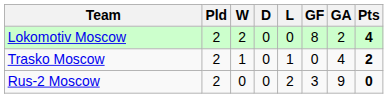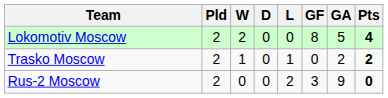Lokomotiv Moscow | GA: 2 -> 5
Trasko Moscow | GA: 4 -> 2
